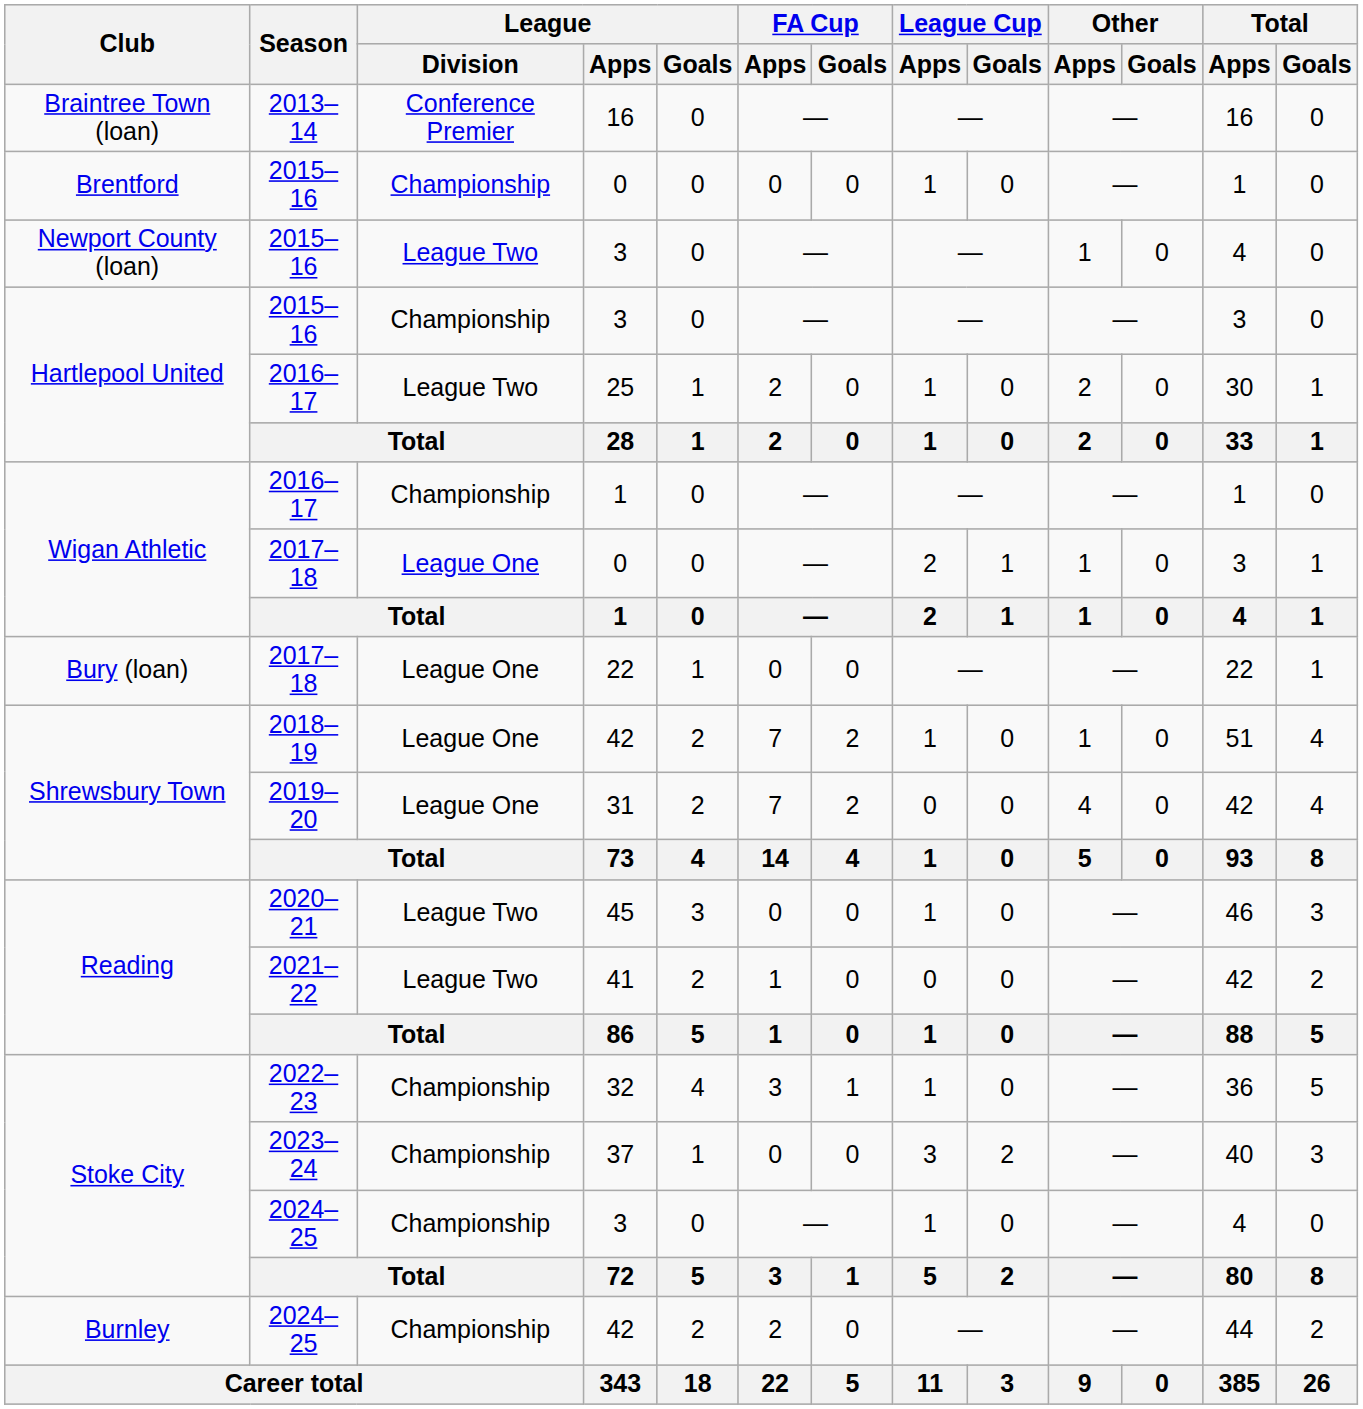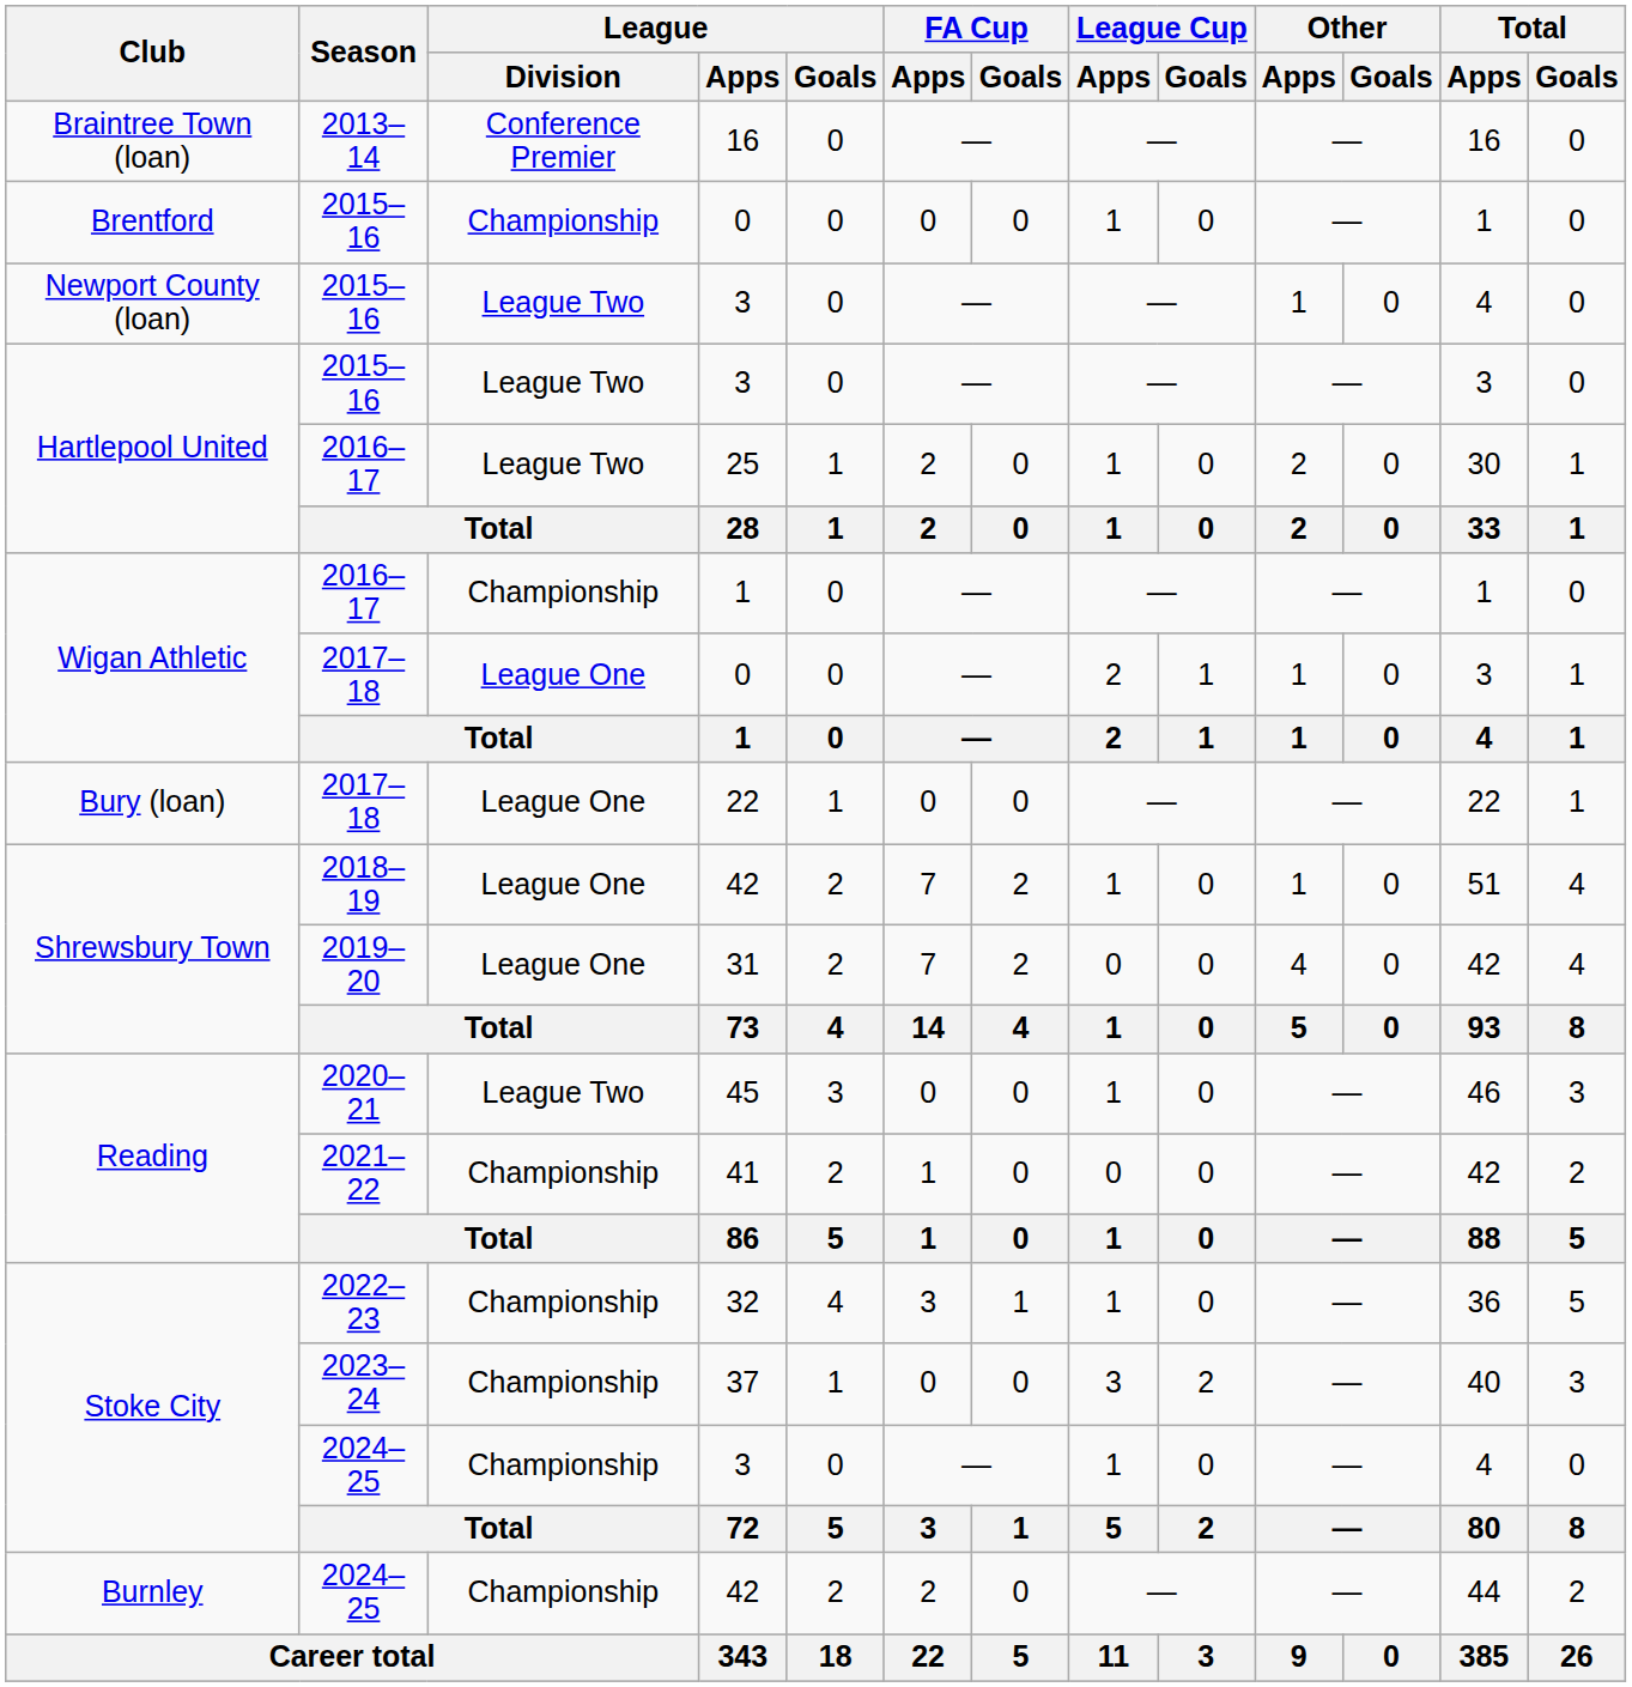Hartlepool United / 3 | League / Division: Championship -> League Two
41 | League / Division: League Two -> Championship
